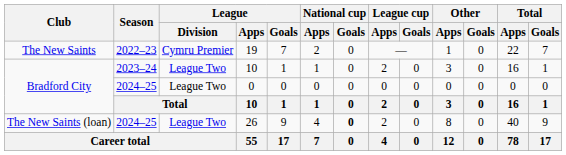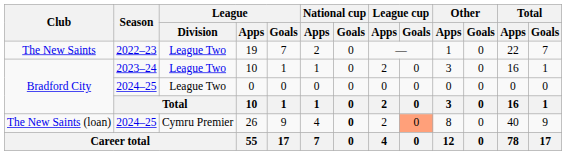19 | League / Division: Cymru Premier -> League Two
26 | League / Division: League Two -> Cymru Premier
26 | League cup / Goals: no background -> lightsalmon background
